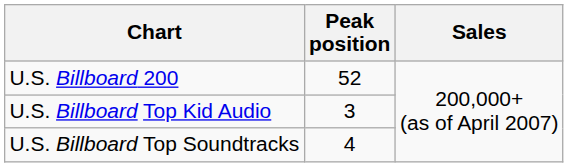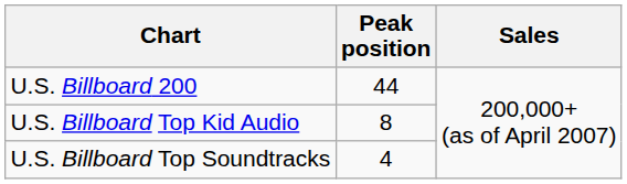U.S. Billboard 200 | Peak position: 52 -> 44
U.S. Billboard Top Kid Audio | Peak position: 3 -> 8
